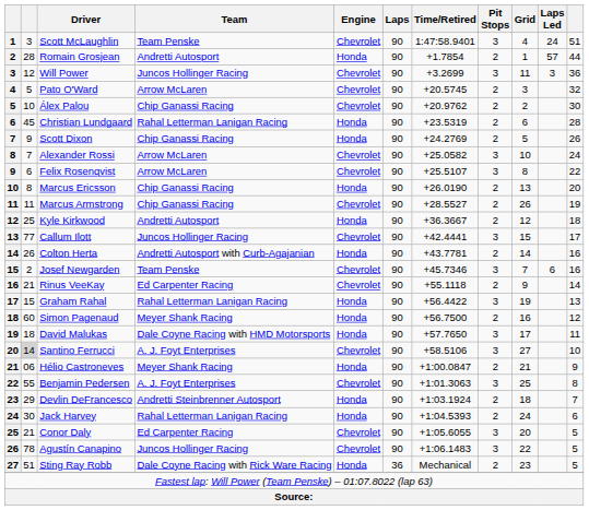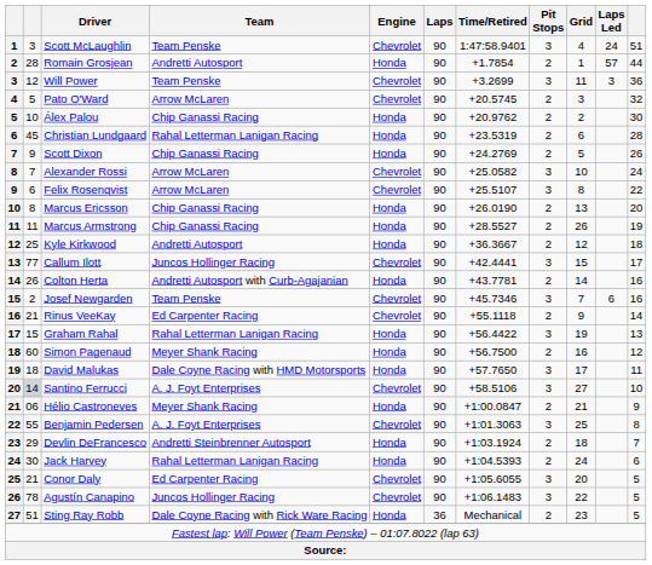Will Power | Team: Juncos Hollinger Racing -> Team Penske
Álex Palou | Engine: Chevrolet -> Honda
Marcus Armstrong | Engine: Chevrolet -> Honda
